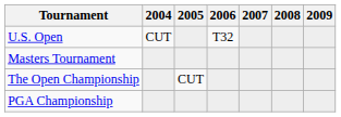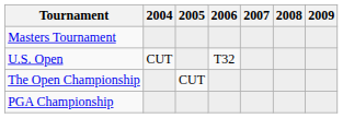rows swapped: Masters Tournament <-> U.S. Open
